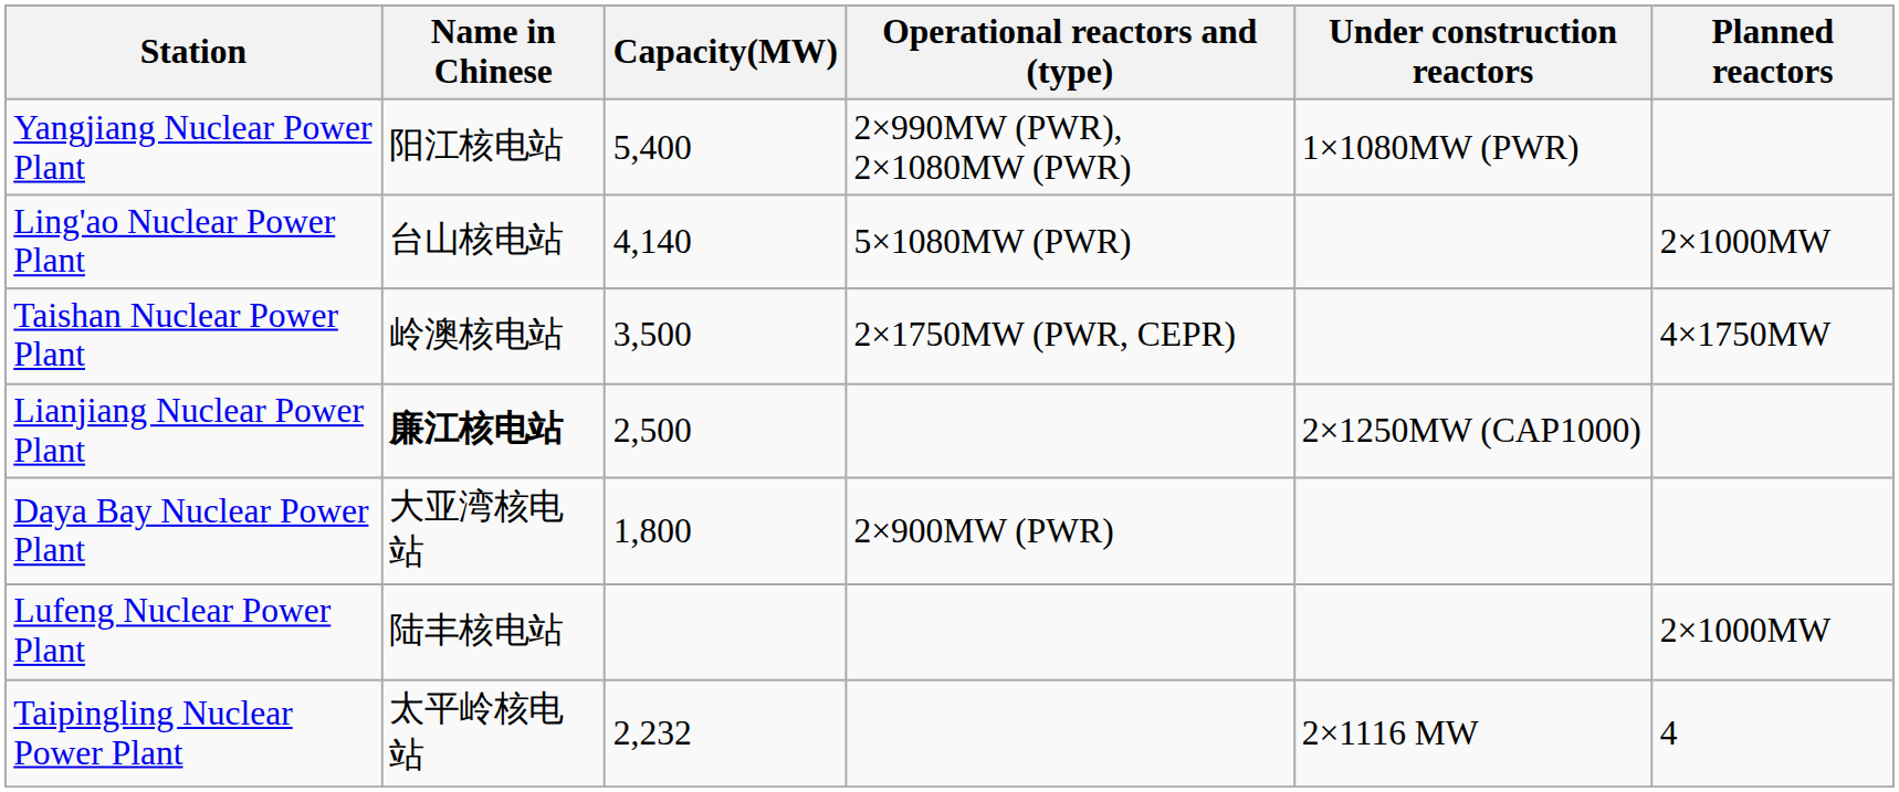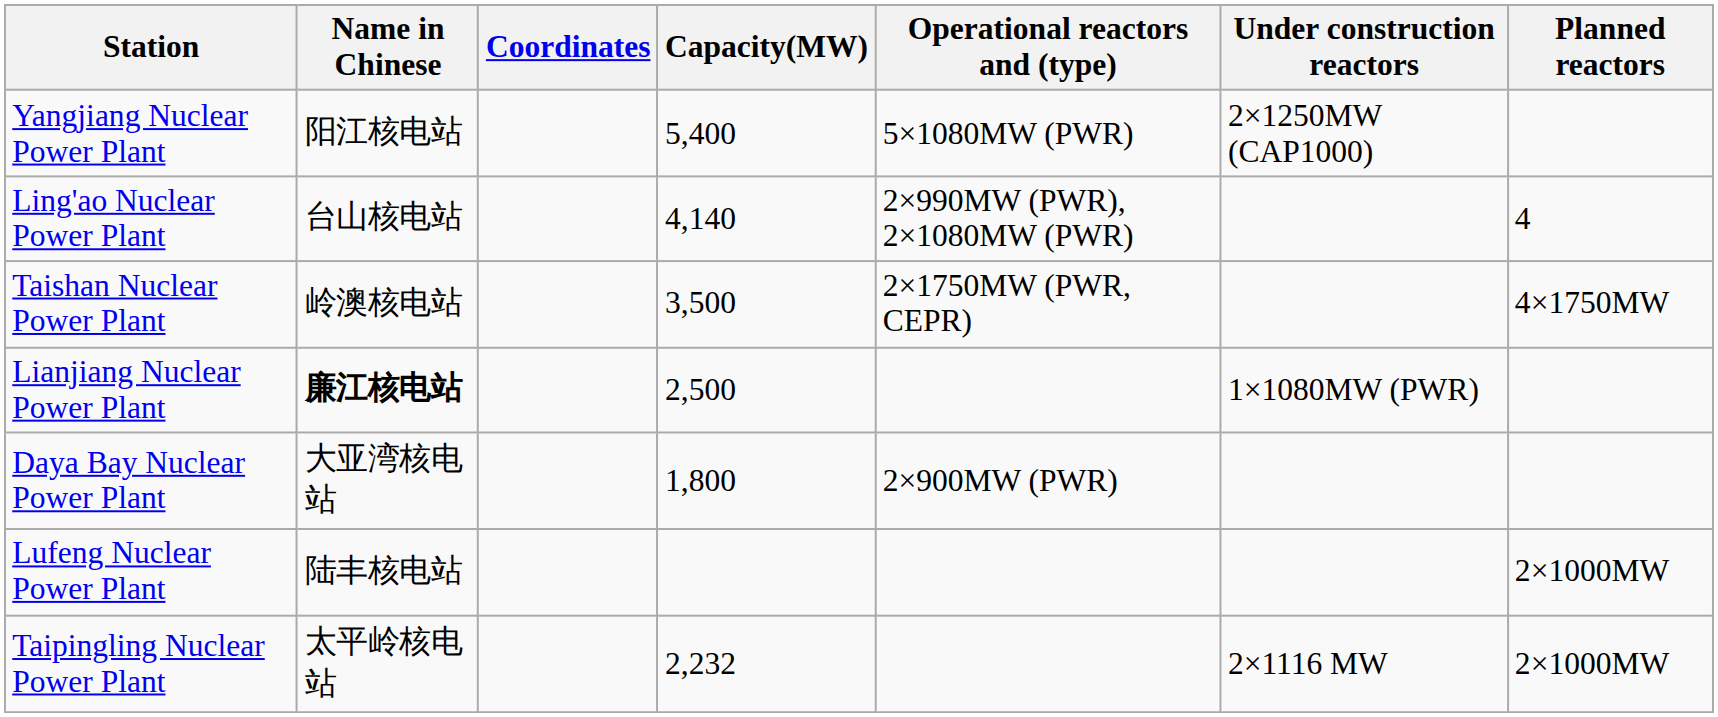+ column: Coordinates
Yangjiang Nuclear Power Plant | Operational reactors and (type): 2×990MW (PWR), 2×1080MW (PWR) -> 5×1080MW (PWR)
Yangjiang Nuclear Power Plant | Under construction reactors: 1×1080MW (PWR) -> 2×1250MW (CAP1000)
Ling'ao Nuclear Power Plant | Operational reactors and (type): 5×1080MW (PWR) -> 2×990MW (PWR), 2×1080MW (PWR)
Ling'ao Nuclear Power Plant | Planned reactors: 2×1000MW -> 4
Lianjiang Nuclear Power Plant | Under construction reactors: 2×1250MW (CAP1000) -> 1×1080MW (PWR)
Taipingling Nuclear Power Plant | Planned reactors: 4 -> 2×1000MW
